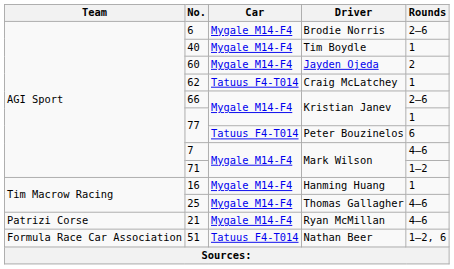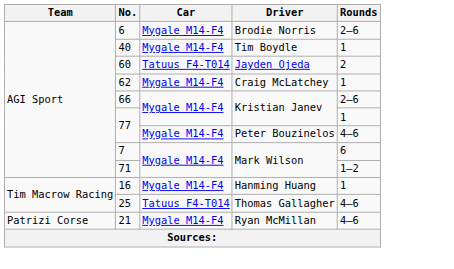60 | Car: Mygale M14-F4 -> Tatuus F4-T014
62 | Car: Tatuus F4-T014 -> Mygale M14-F4
77 / Peter Bouzinelos | Car: Tatuus F4-T014 -> Mygale M14-F4
77 / Peter Bouzinelos | Rounds: 6 -> 4–6
7 | Rounds: 4–6 -> 6
25 | Car: Mygale M14-F4 -> Tatuus F4-T014
- row: Formula Race Car Association | 51 | Tatuus F4-T014 | Nathan Beer | 1–2, 6
